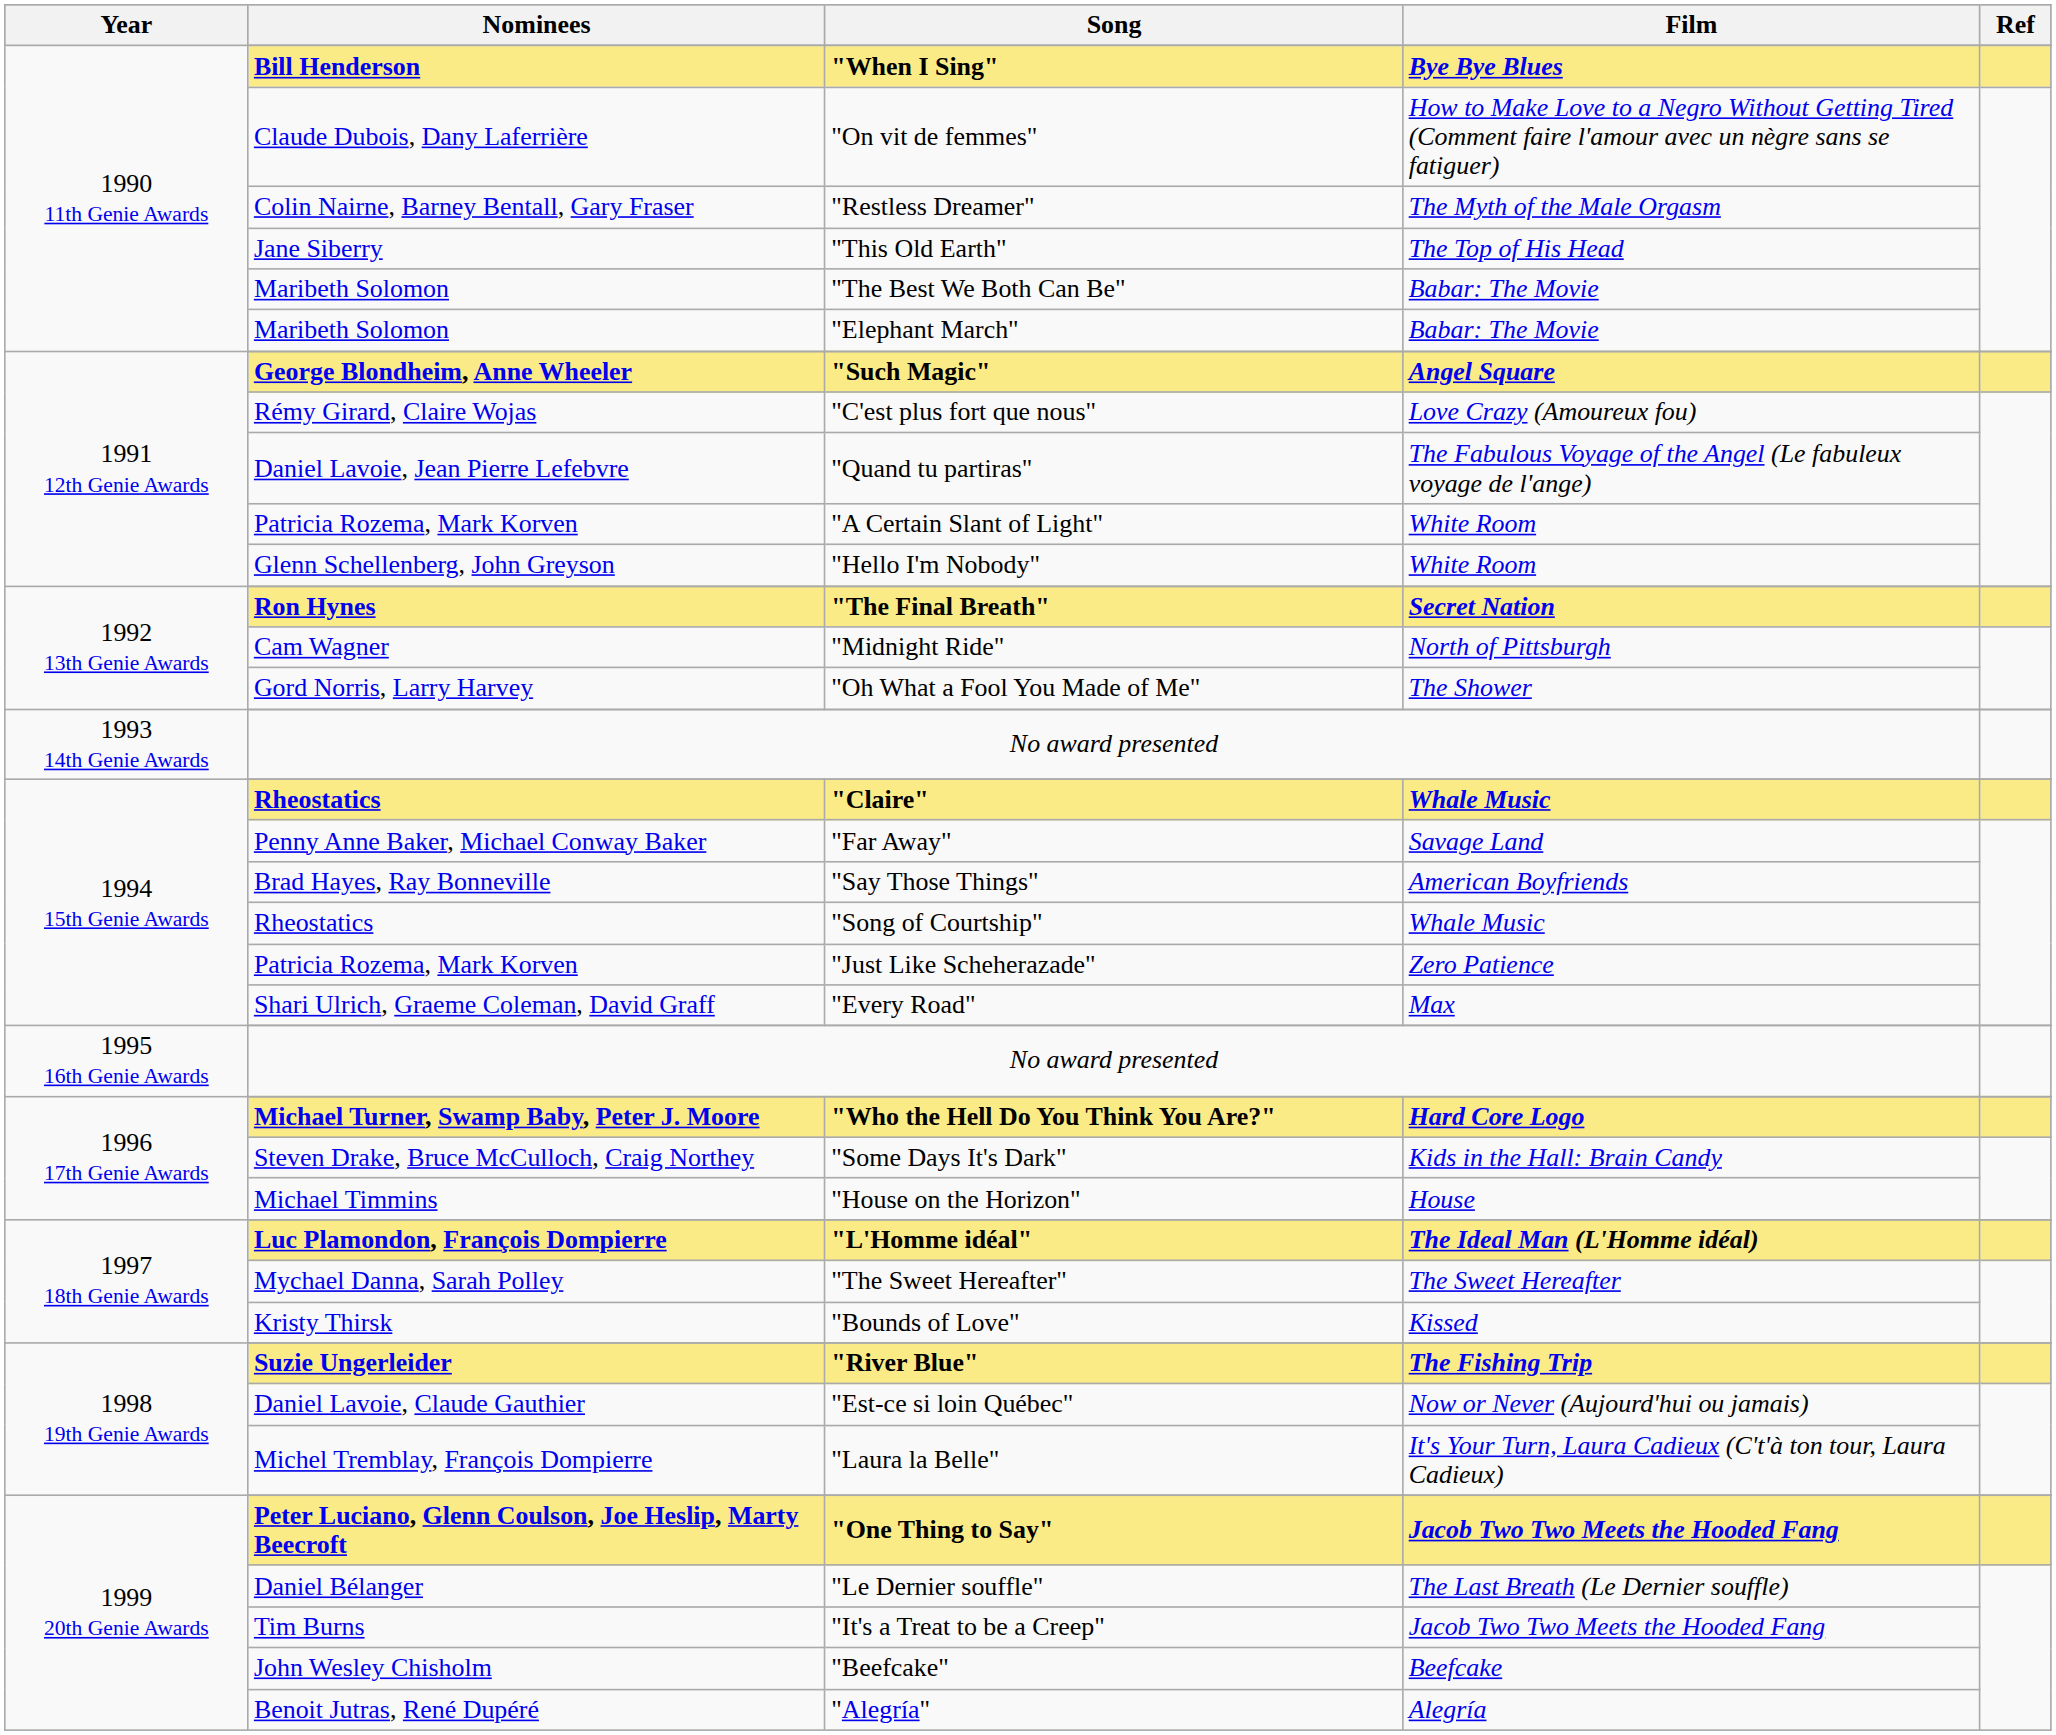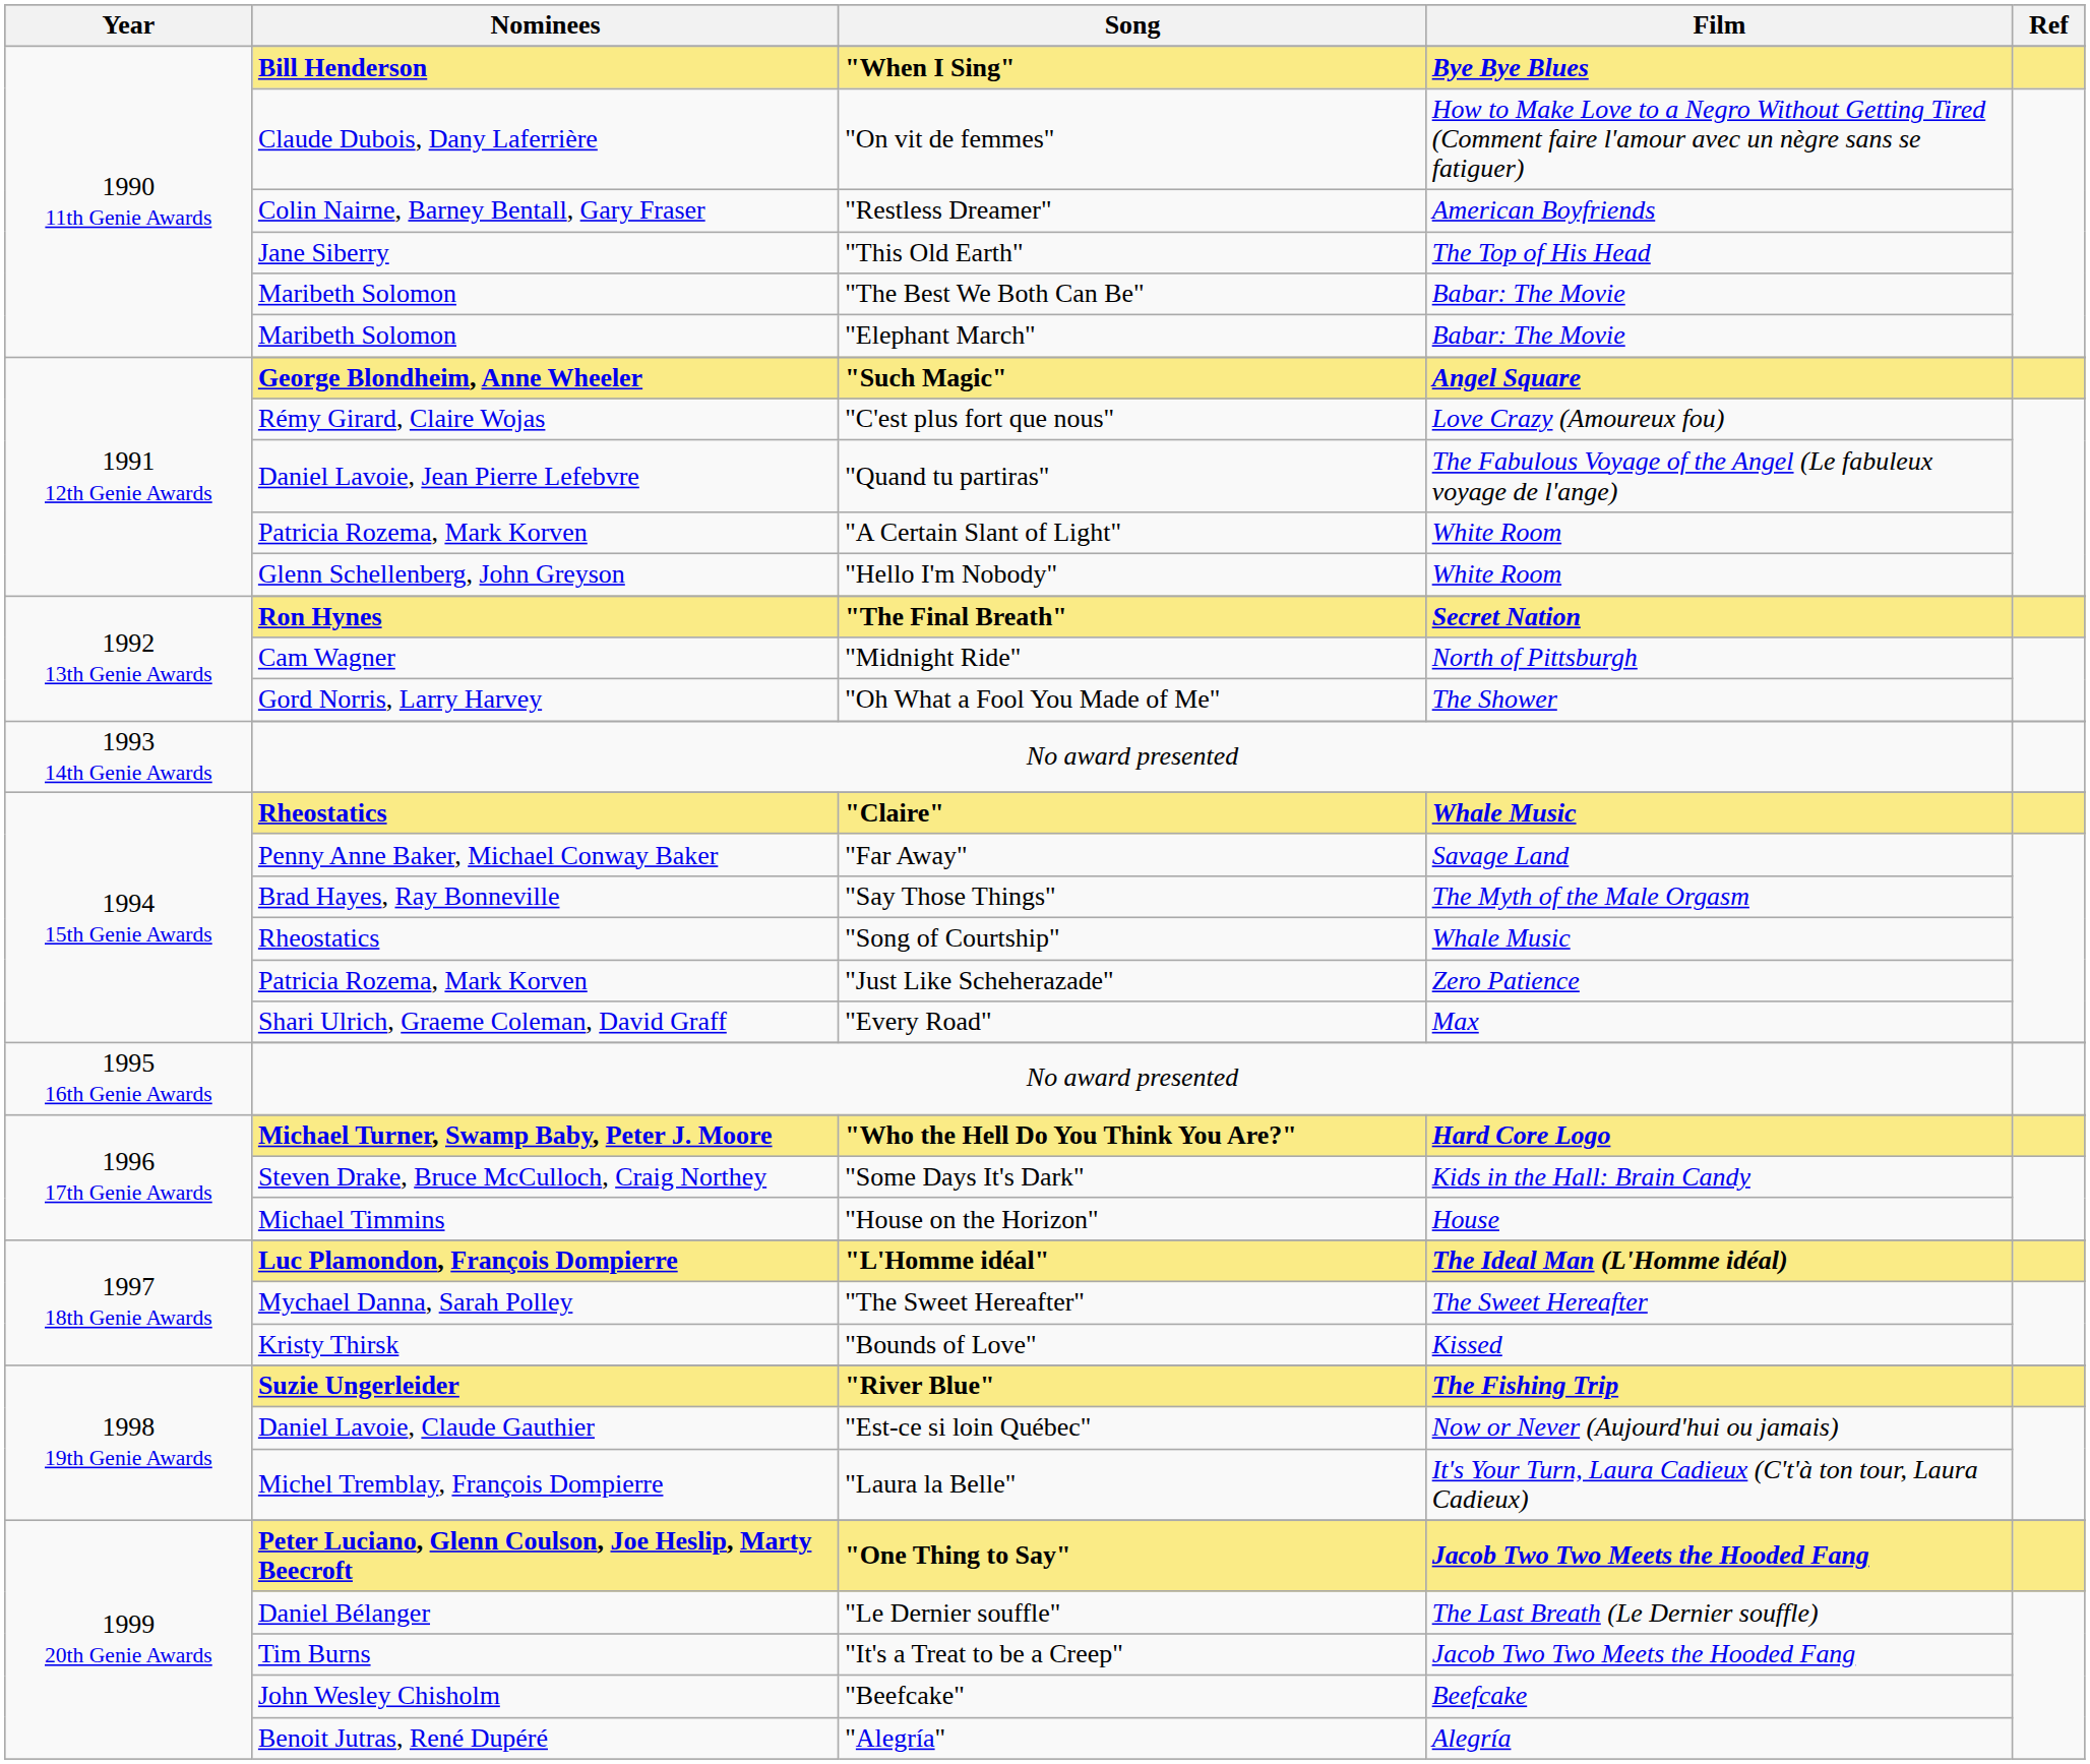"Restless Dreamer" | Film: The Myth of the Male Orgasm -> American Boyfriends
"Say Those Things" | Film: American Boyfriends -> The Myth of the Male Orgasm
